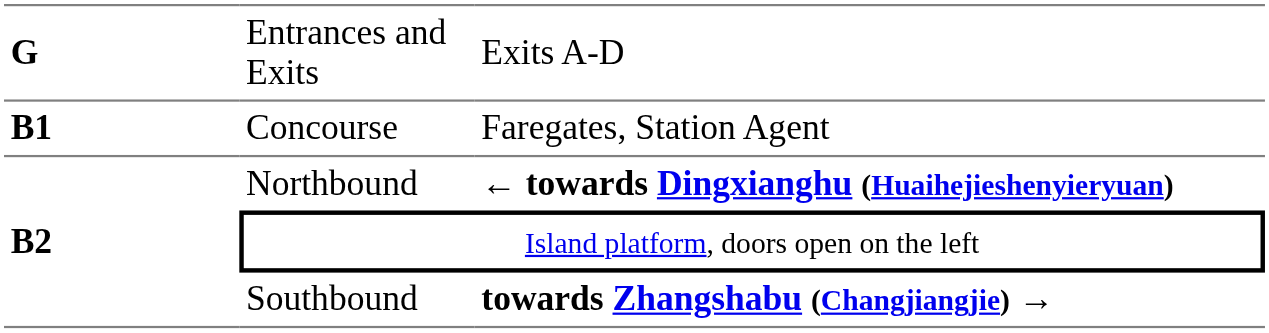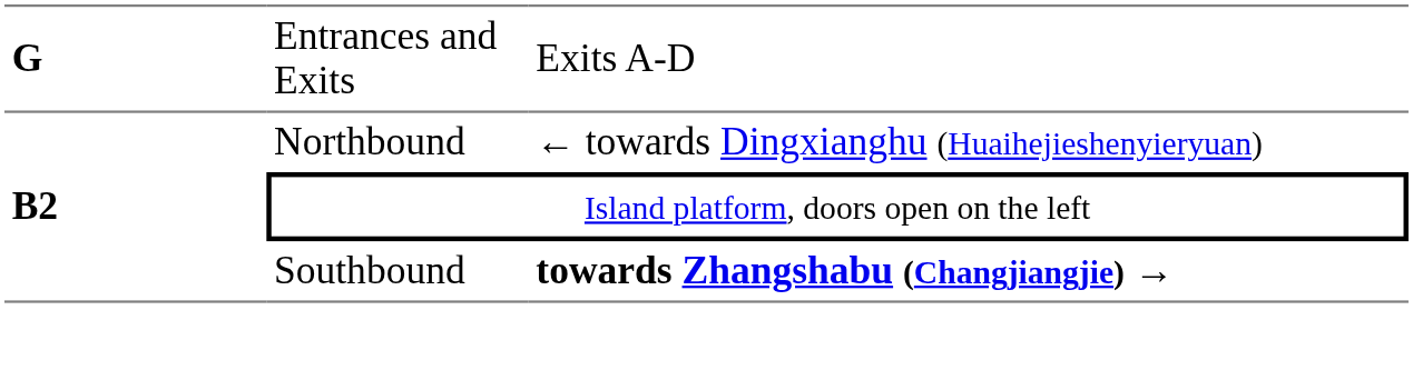- row: B1 | Concourse | Faregates, Station Agent
Northbound | column 3: bold -> normal
